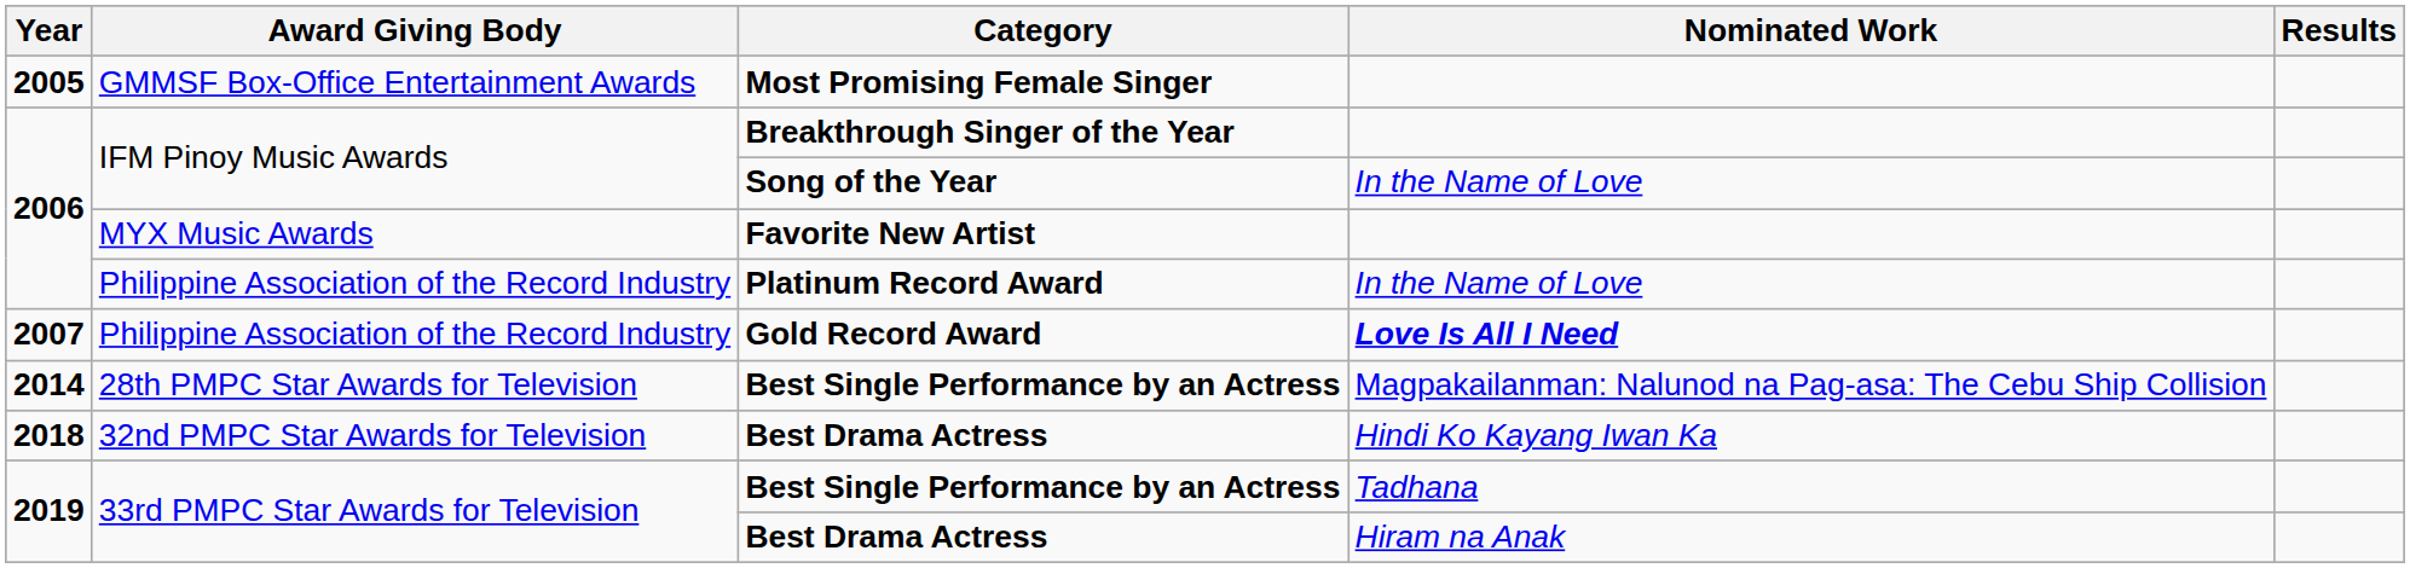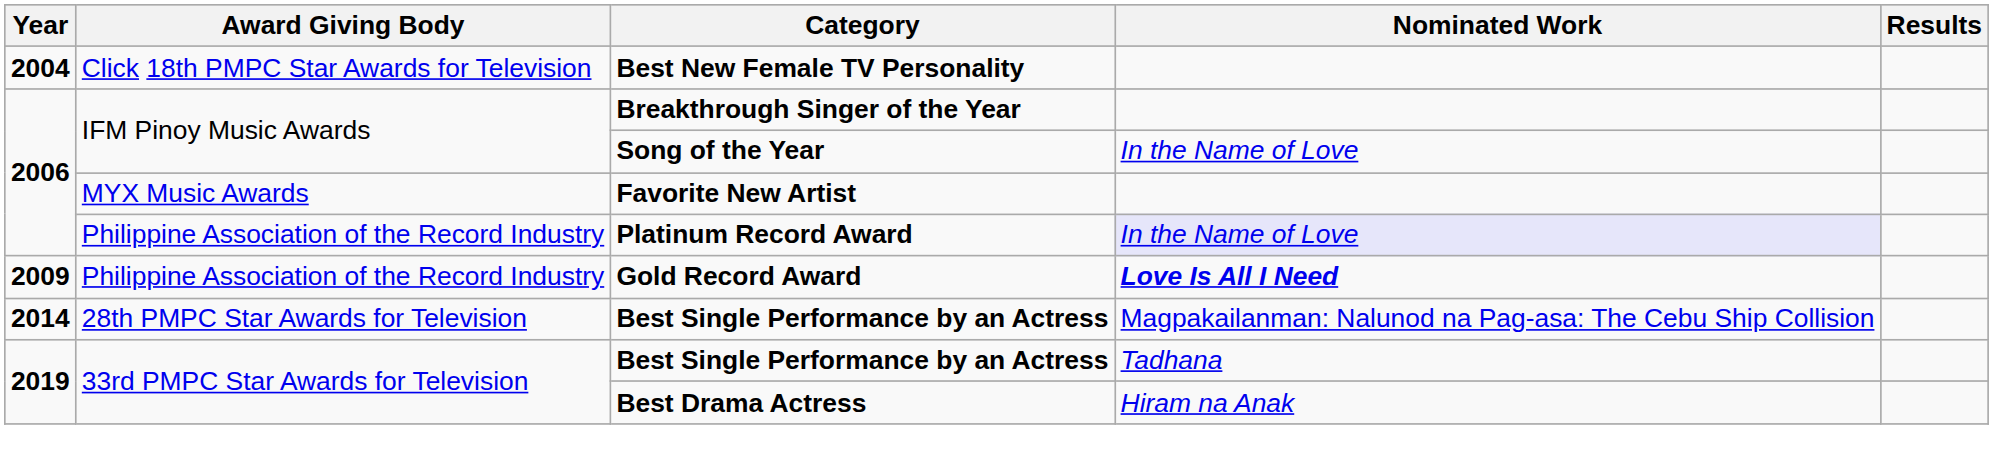+ row: 2004 | Click 18th PMPC Star Awards for Television | Best New Female TV Personality
- row: 2005 | GMMSF Box-Office Entertainment Awards | Most Promising Female Singer
Platinum Record Award | Nominated Work: no background -> lavender background
Gold Record Award | Year: 2007 -> 2009
- row: 2018 | 32nd PMPC Star Awards for Television | Best Drama Actress | Hindi Ko Kayang Iwan Ka
